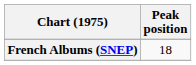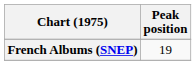French Albums (SNEP) | Peak position: 18 -> 19
